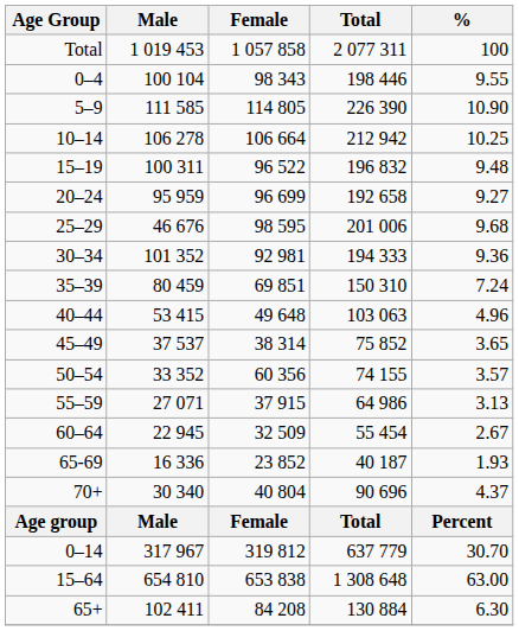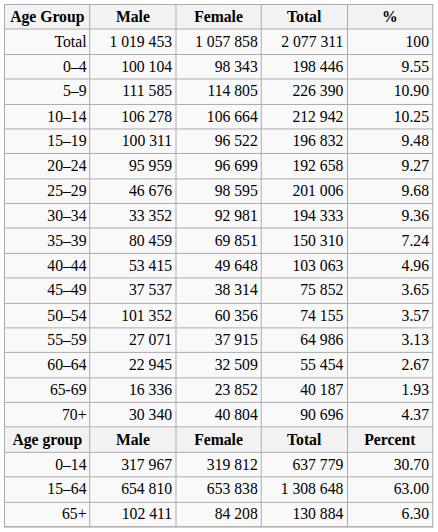30–34 | Male: 101 352 -> 33 352
50–54 | Male: 33 352 -> 101 352
